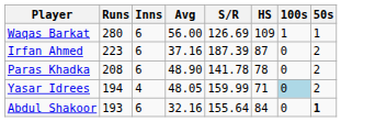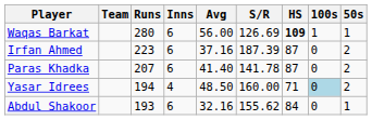+ column: Team
Waqas Barkat | HS: normal -> bold
Paras Khadka | Runs: 208 -> 207
Paras Khadka | Avg: 48.90 -> 41.40
Paras Khadka | HS: 78 -> 87
Yasar Idrees | Avg: 48.05 -> 48.50
Yasar Idrees | S/R: 159.99 -> 160.00
Abdul Shakoor | S/R: 155.64 -> 155.62
Abdul Shakoor | 50s: bold -> normal
